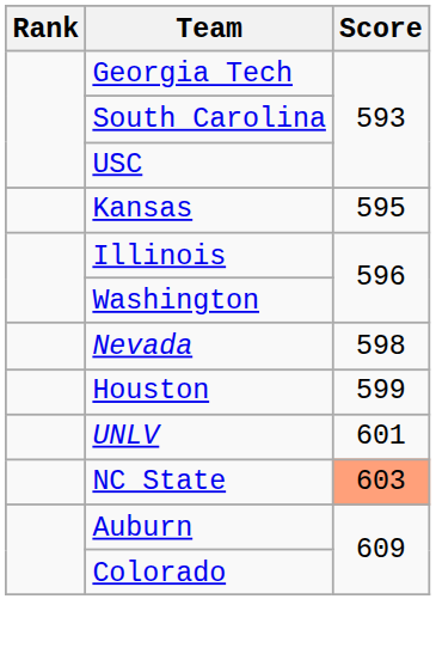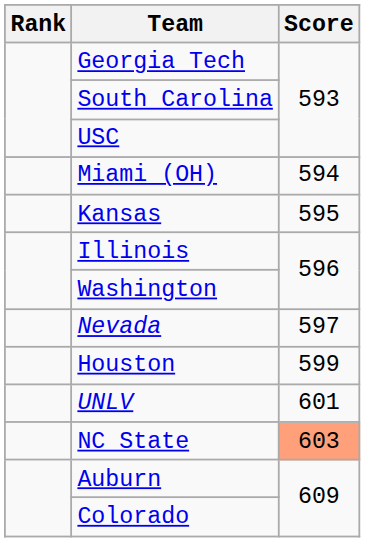+ row: Miami (OH) | 594
Nevada | Score: 598 -> 597
